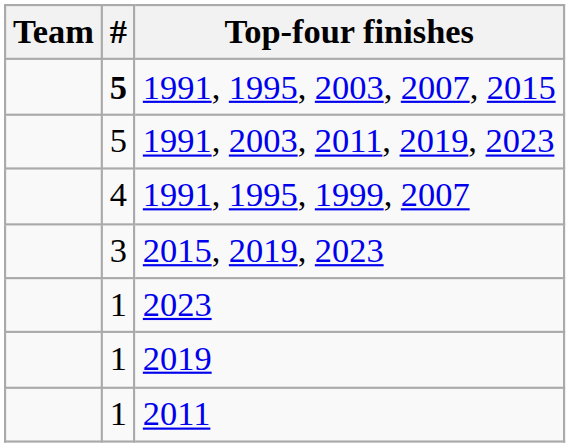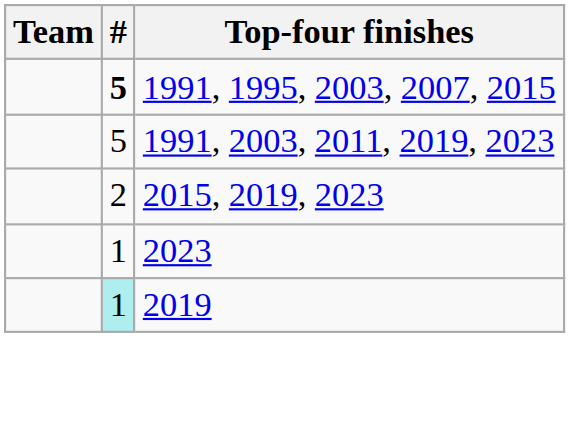- row: 4 | 1991, 1995, 1999, 2007
2015, 2019, 2023 | #: 3 -> 2
2019 | #: no background -> paleturquoise background
- row: 1 | 2011
